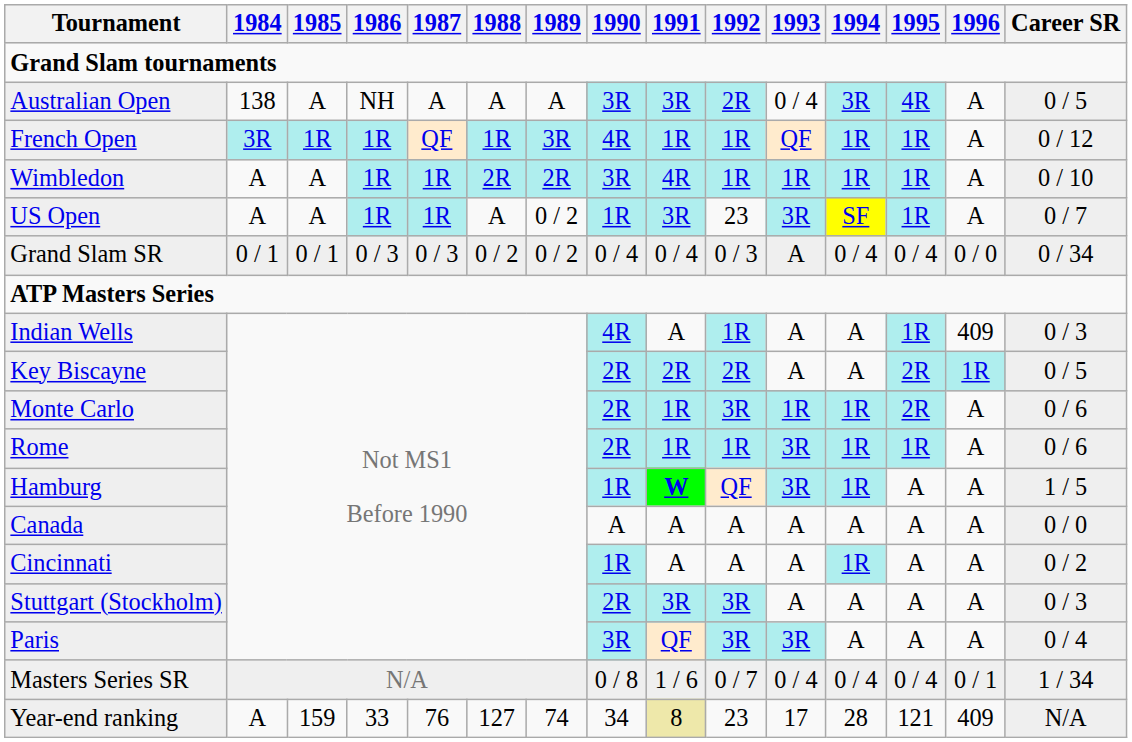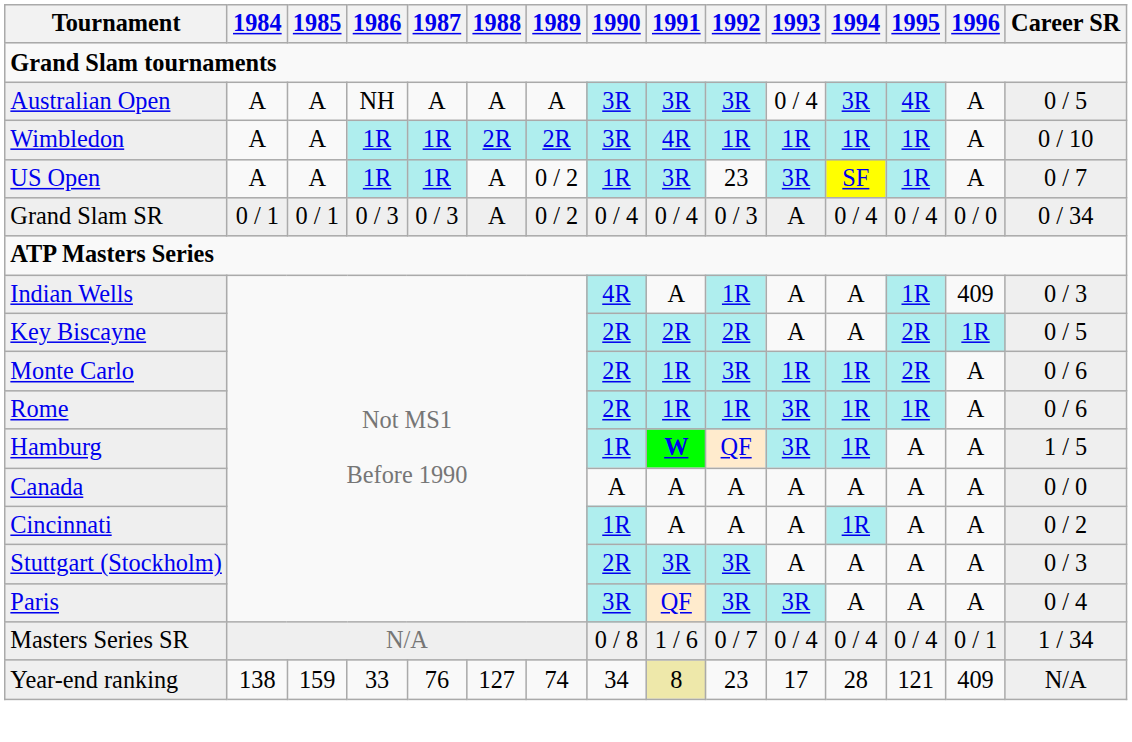Australian Open | 1984: 138 -> A
Australian Open | 1992: 2R -> 3R
- row: French Open | 3R | 1R | 1R | QF | 1R | 3R | 4R | 1R | 1R | QF | 1R | 1R | A | 0 / 12
Grand Slam SR | 1988: 0 / 2 -> A
Year-end ranking | 1984: A -> 138
